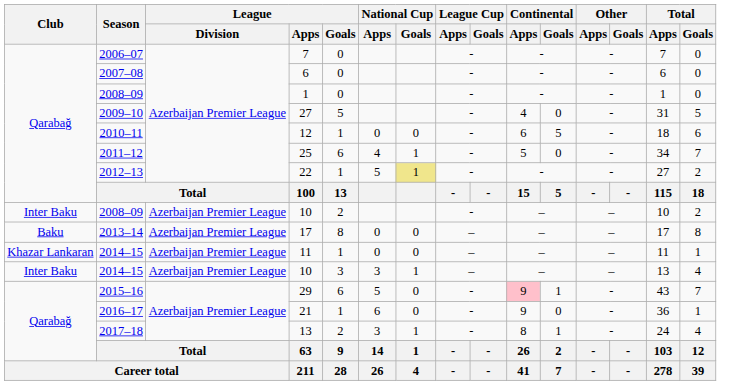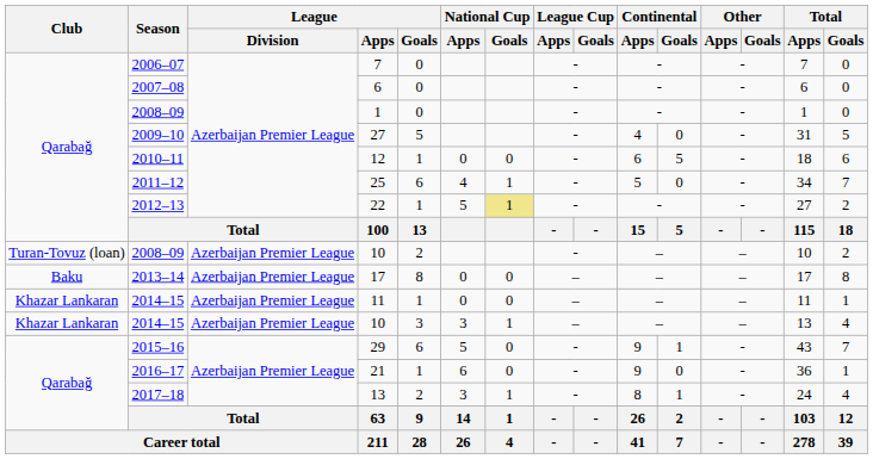2008–09 / 10 | Club: Inter Baku -> Turan-Tovuz (loan)
2014–15 / 10 | Club: Inter Baku -> Khazar Lankaran
29 | Continental / Apps: pink background -> no background
